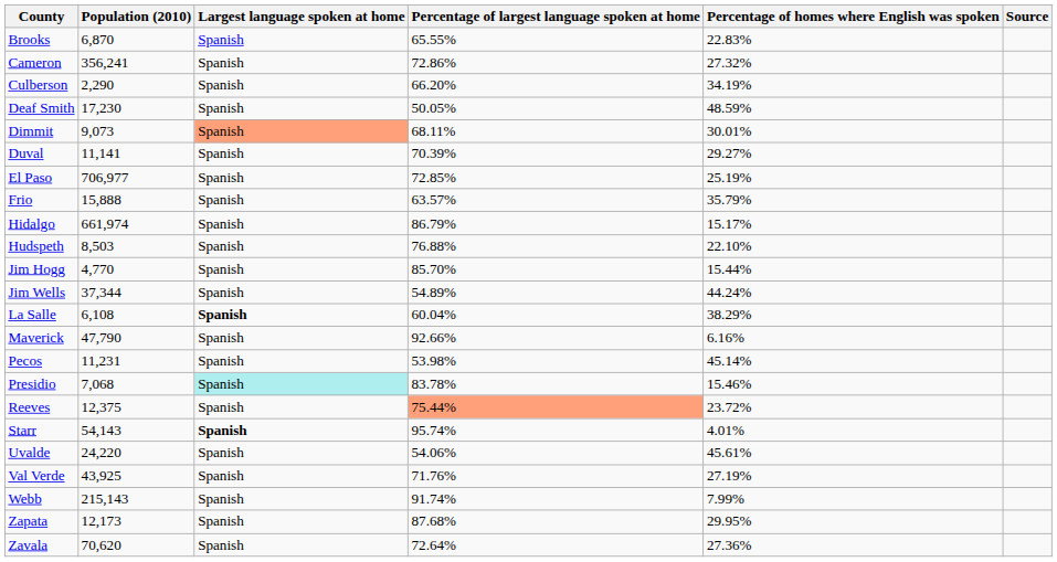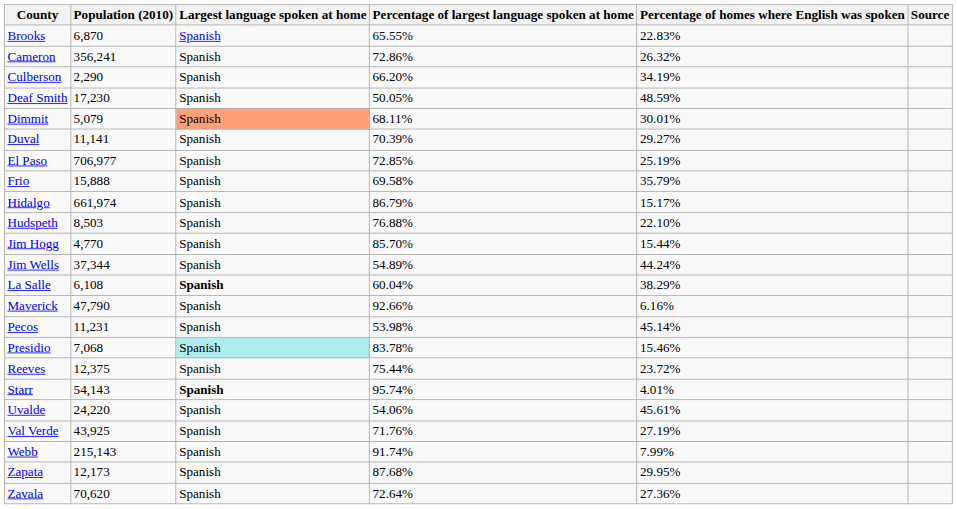Cameron | Percentage of homes where English was spoken: 27.32% -> 26.32%
Dimmit | Population (2010): 9,073 -> 5,079
Frio | Percentage of largest language spoken at home: 63.57% -> 69.58%
Reeves | Percentage of largest language spoken at home: lightsalmon background -> no background
